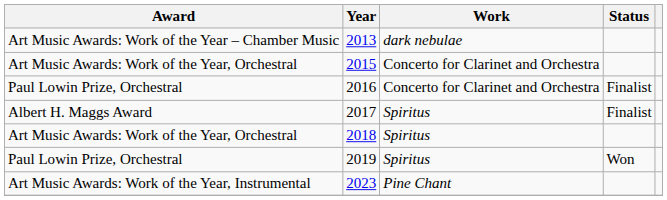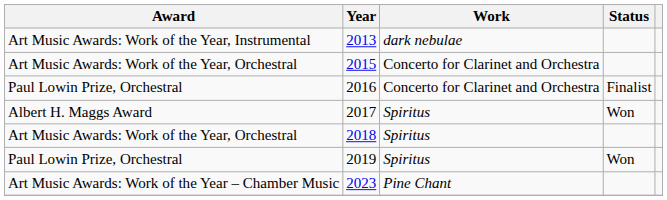2013 | Award: Art Music Awards: Work of the Year – Chamber Music -> Art Music Awards: Work of the Year, Instrumental
2017 | Status: Finalist -> Won
2023 | Award: Art Music Awards: Work of the Year, Instrumental -> Art Music Awards: Work of the Year – Chamber Music
